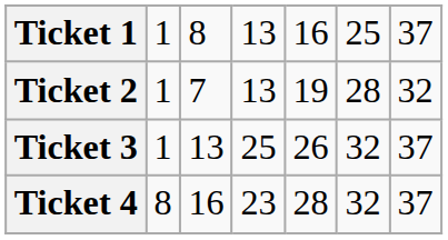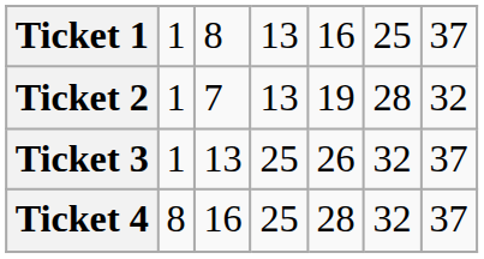Ticket 4 | column 4: 23 -> 25
